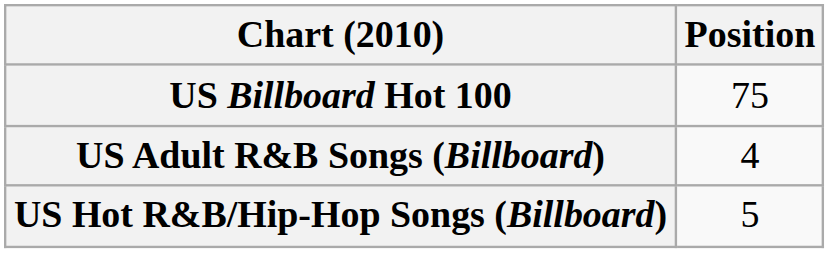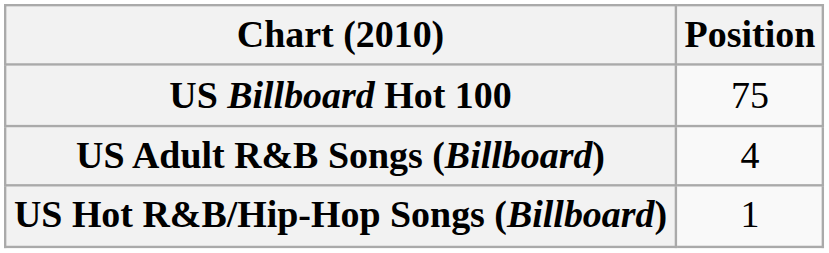US Hot R&B/Hip-Hop Songs (Billboard) | Position: 5 -> 1
